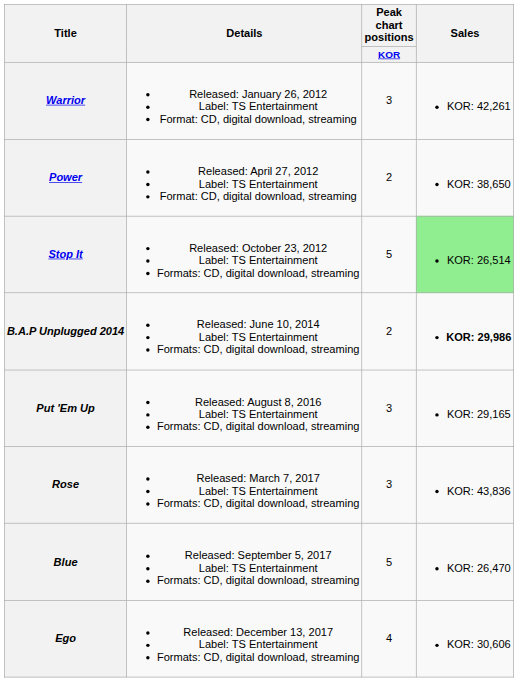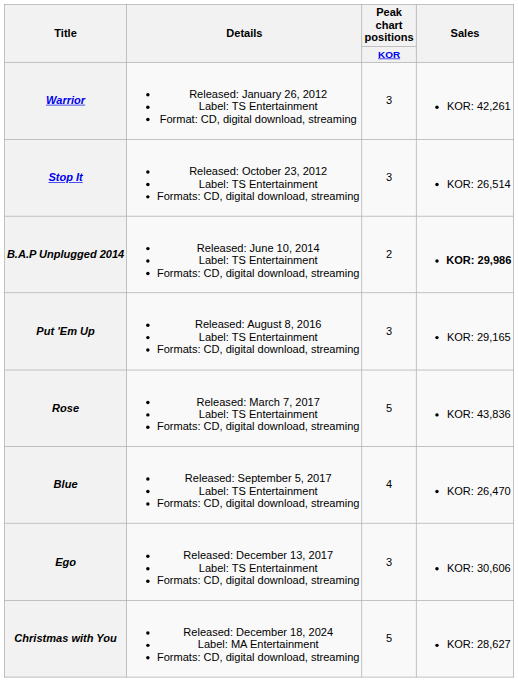- row: Power | Released: April 27, 2012 Label: TS Entertainment Format: CD, digital download, streaming | 2 | KOR: 38,650
Stop It | Peak chart positions / KOR: 5 -> 3
Stop It | Sales: lightgreen background -> no background
Rose | Peak chart positions / KOR: 3 -> 5
Blue | Peak chart positions / KOR: 5 -> 4
Ego | Peak chart positions / KOR: 4 -> 3
+ row: Christmas with You | Released: December 18, 2024 Label: MA Entertainment Formats: CD, digital download, streaming | 5 | KOR: 28,627
